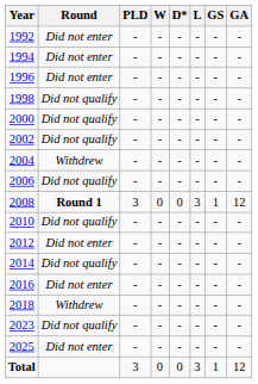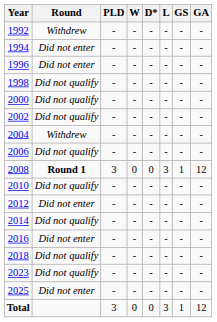1992 | Round: Did not enter -> Withdrew
2018 | Round: Withdrew -> Did not qualify
